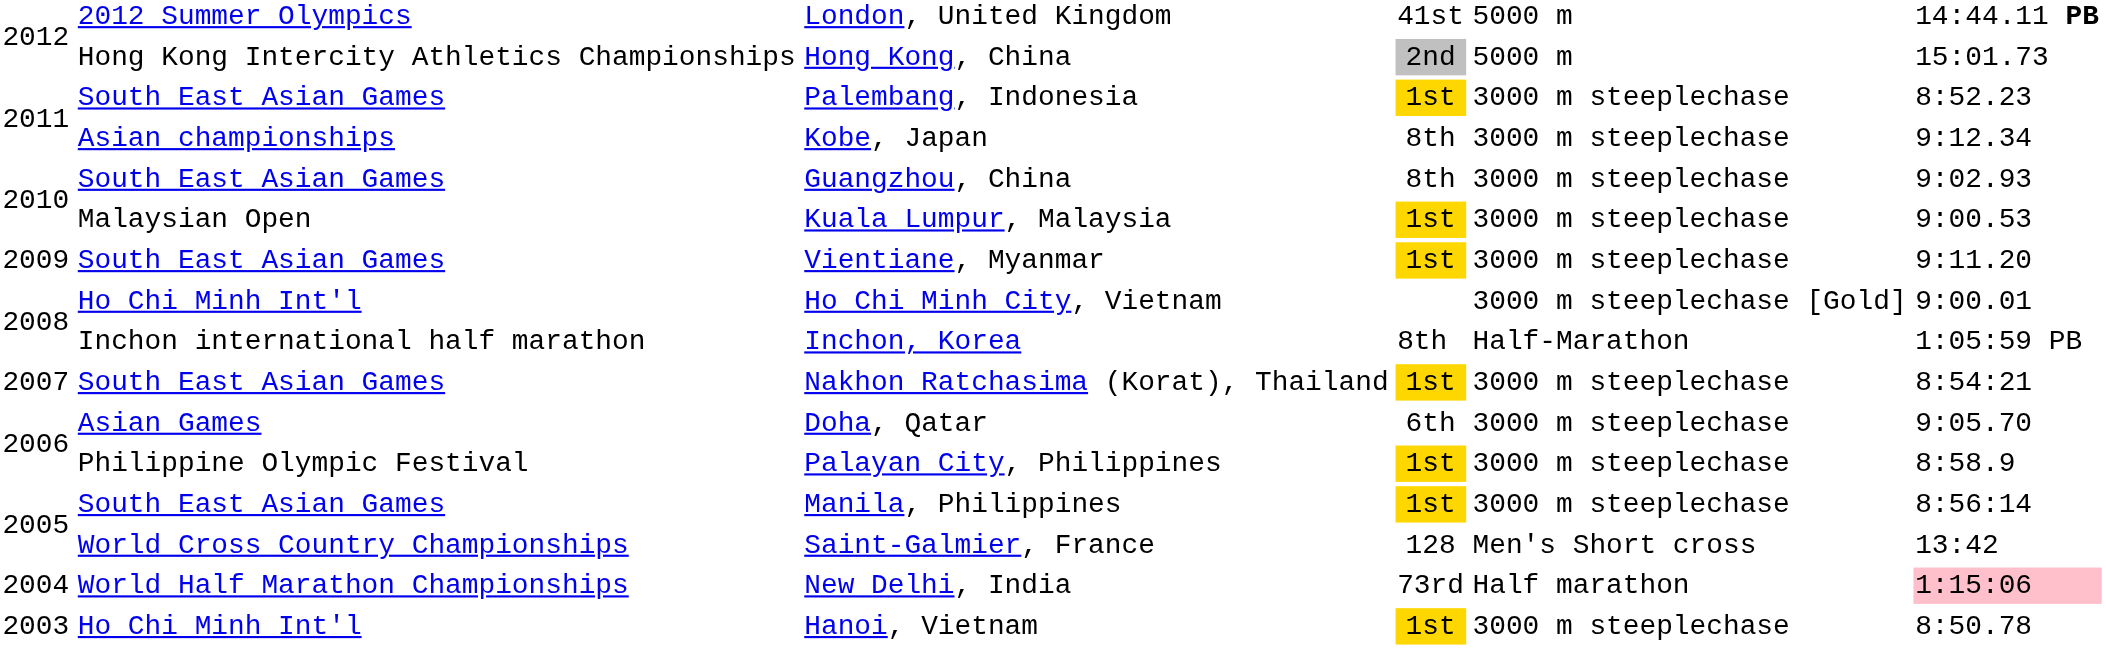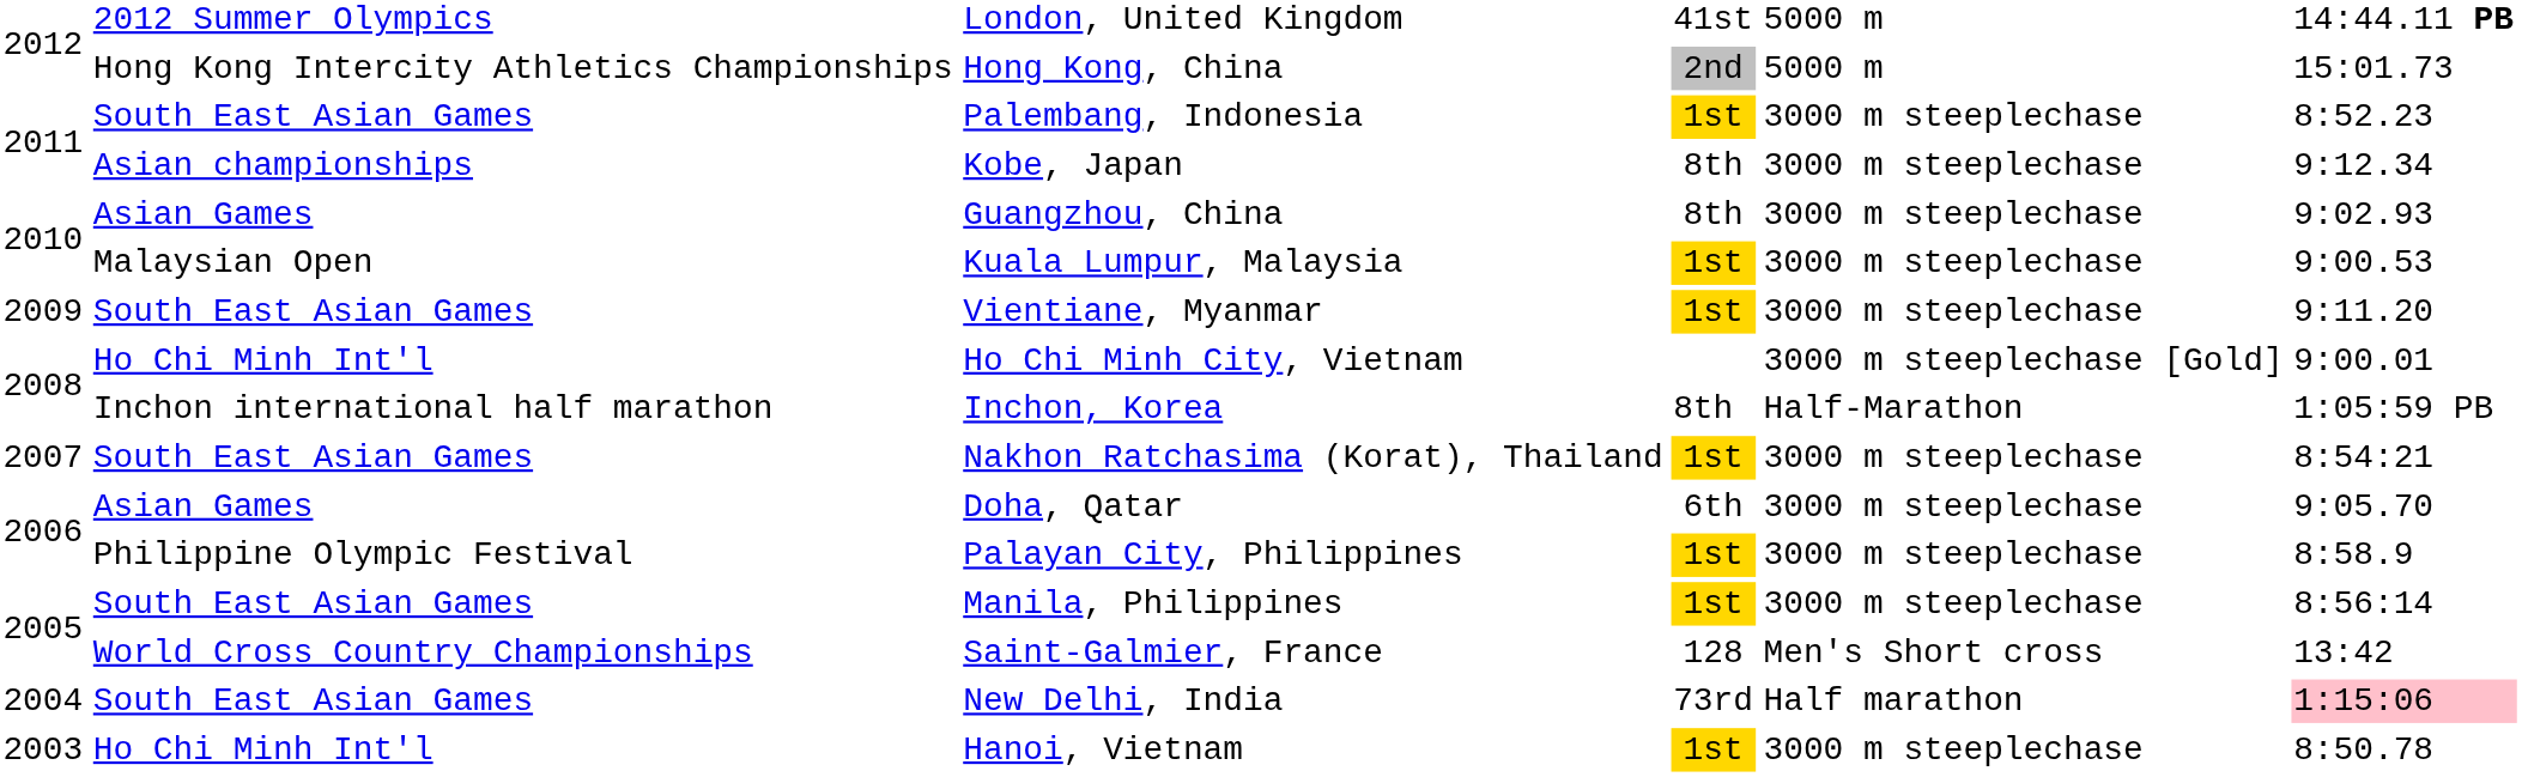Guangzhou, China | column 2: South East Asian Games -> Asian Games
New Delhi, India | column 2: World Half Marathon Championships -> South East Asian Games
